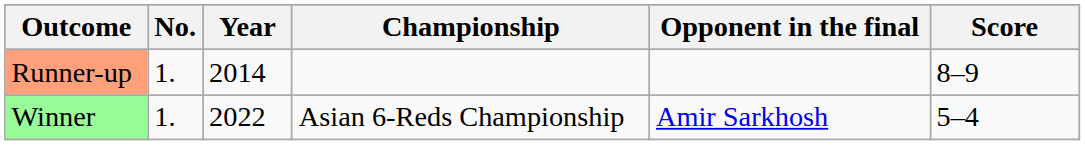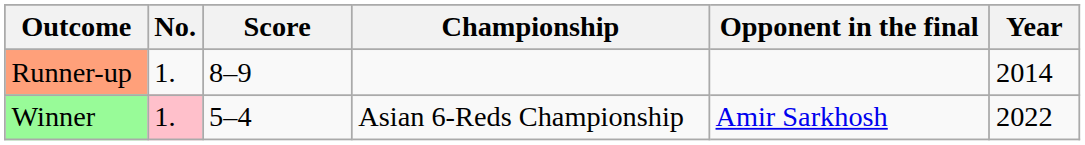columns swapped: Year <-> Score
Winner | No.: no background -> pink background
